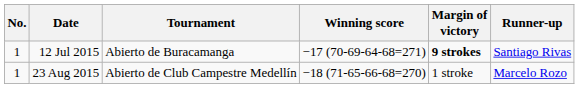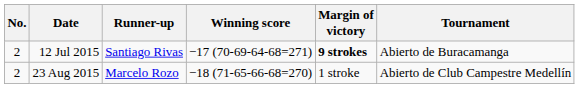columns swapped: Tournament <-> Runner-up
12 Jul 2015 | No.: 1 -> 2
23 Aug 2015 | No.: 1 -> 2
